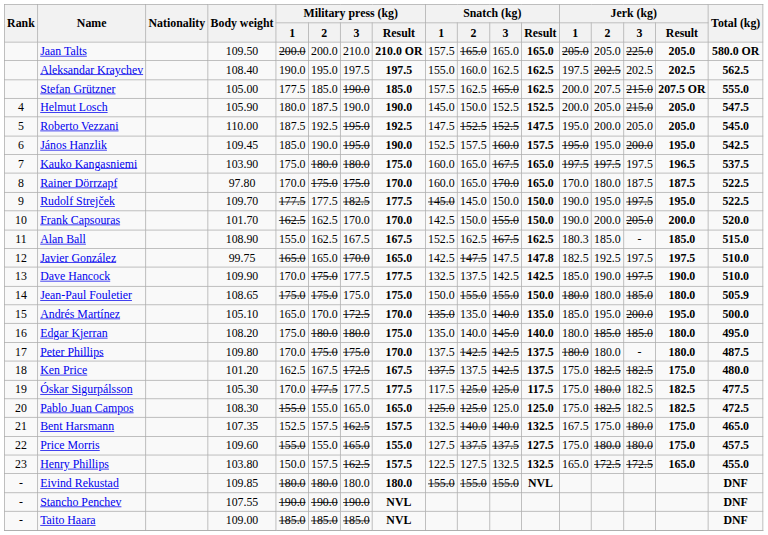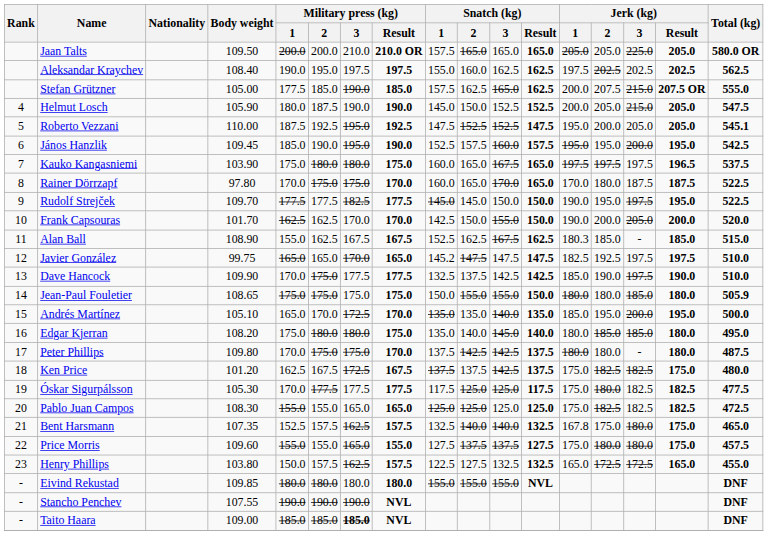Roberto Vezzani | Total (kg): 545.0 -> 545.1
Javier González | Snatch (kg) / 1: 142.5 -> 145.2
Javier González | Snatch (kg) / Result: 147.8 -> 147.5
Bent Harsmann | Jerk (kg) / 1: 167.5 -> 167.8
Taito Haara | Military press (kg) / 3: normal -> bold
